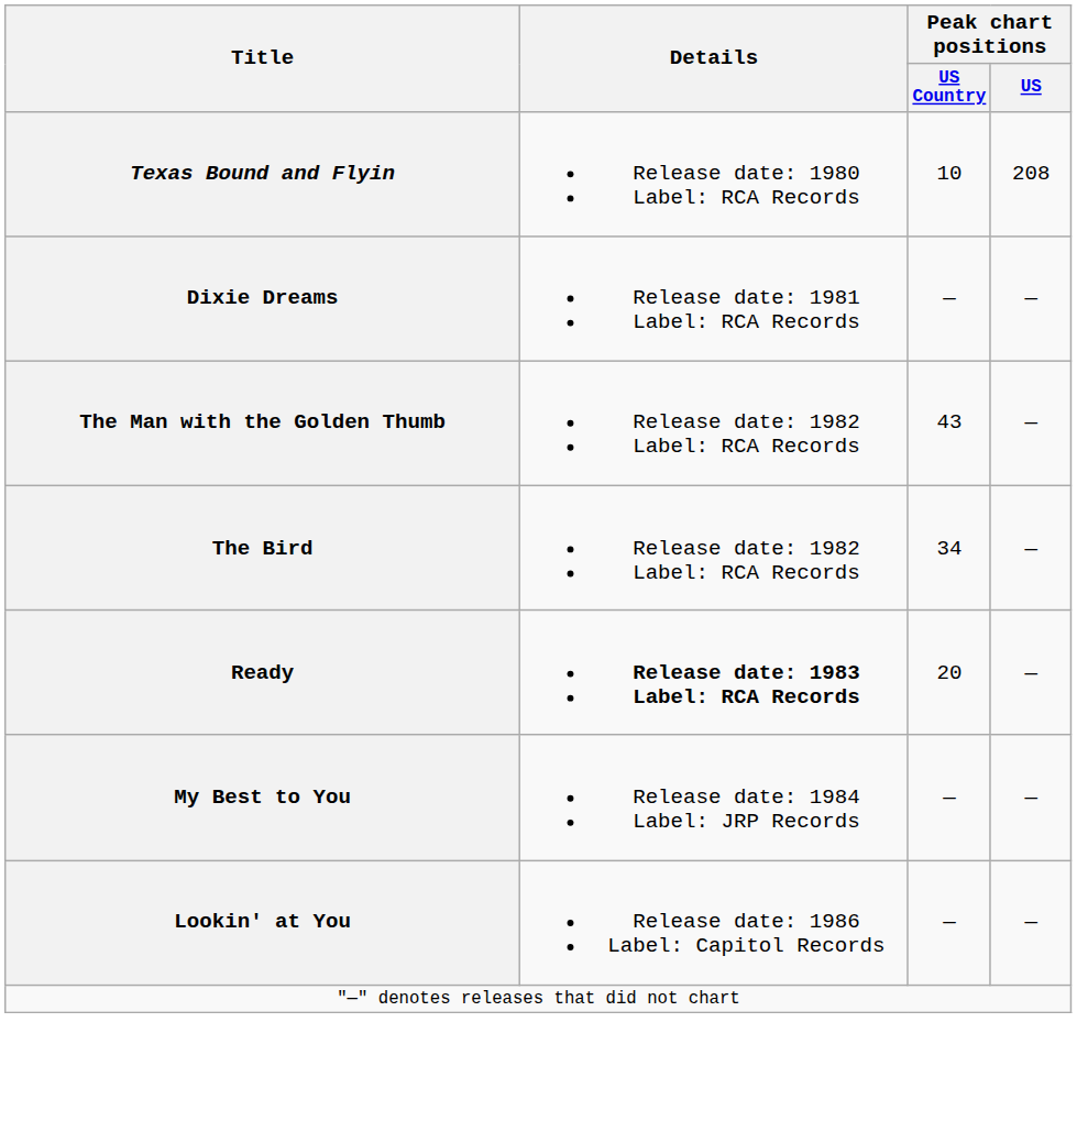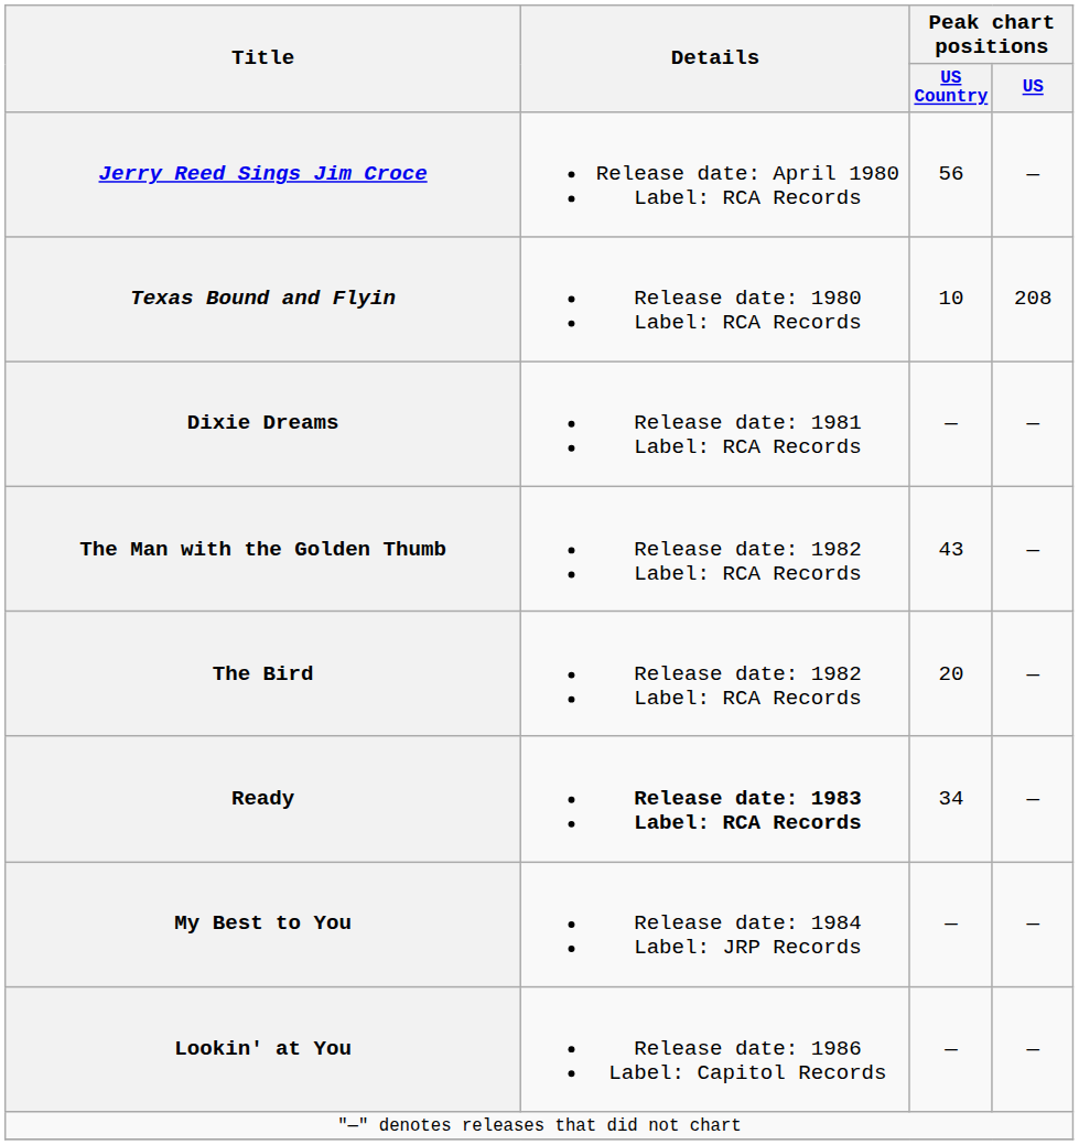+ row: Jerry Reed Sings Jim Croce | Release date: April 1980 Label: RCA Records | 56 | —
The Bird | Peak chart positions / US Country: 34 -> 20
Ready | Peak chart positions / US Country: 20 -> 34
